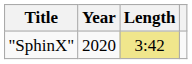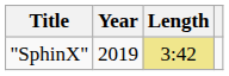"SphinX" | Year: 2020 -> 2019
